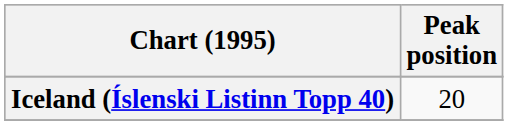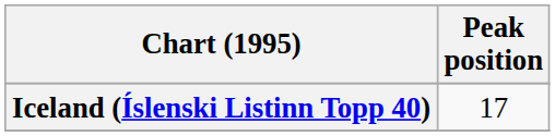Iceland (Íslenski Listinn Topp 40) | Peak position: 20 -> 17
